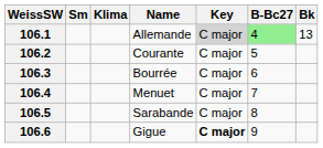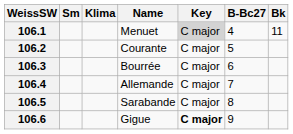106.1 | Name: Allemande -> Menuet
106.1 | B-Bc27: lightgreen background -> no background
106.1 | Bk: 13 -> 11
106.4 | Name: Menuet -> Allemande
